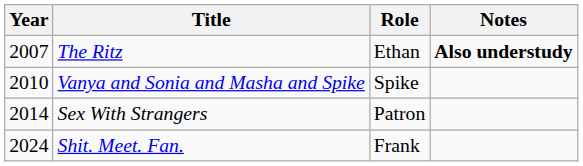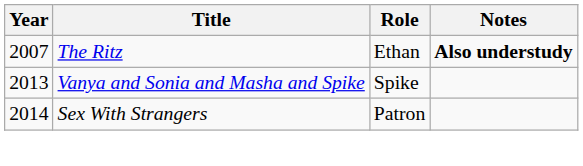Vanya and Sonia and Masha and Spike | Year: 2010 -> 2013
- row: 2024 | Shit. Meet. Fan. | Frank
